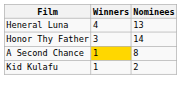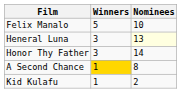+ row: Felix Manalo | 5 | 10
Heneral Luna | Winners: 4 -> 3
Heneral Luna | Nominees: no background -> lightyellow background
